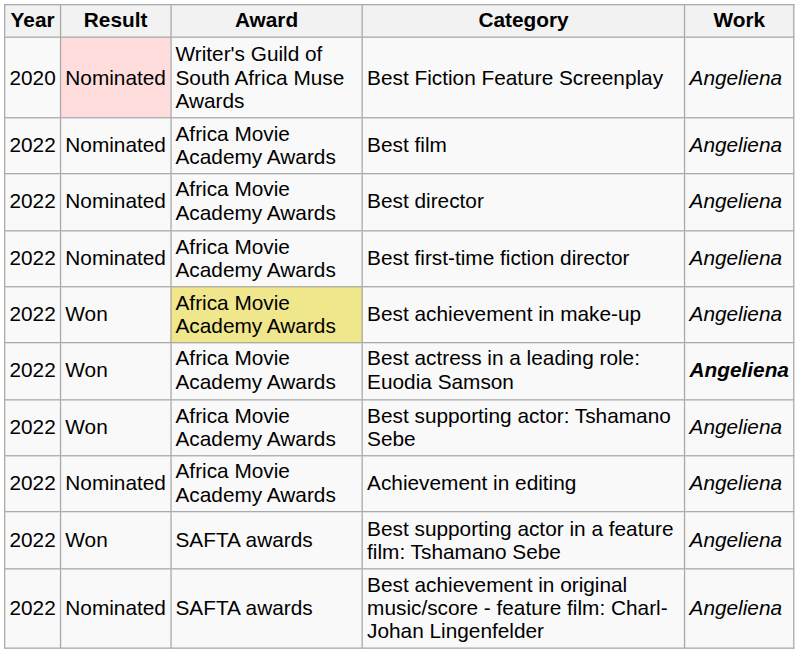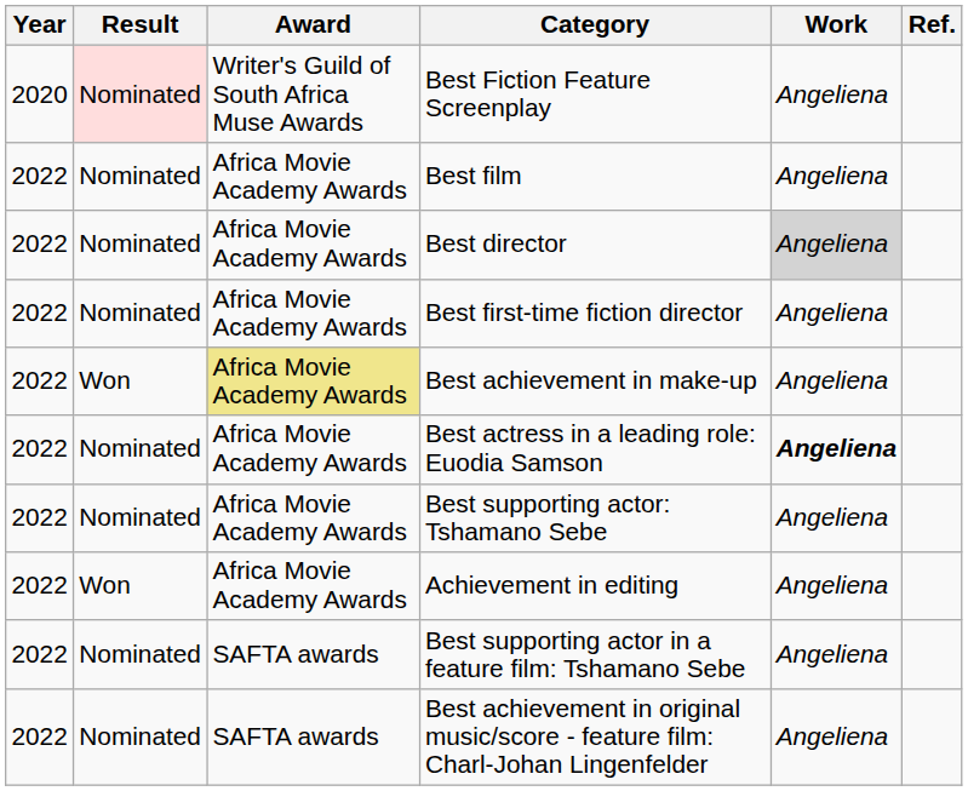+ column: Ref.
Best director | Work: no background -> lightgrey background
Best actress in a leading role: Euodia Samson | Result: Won -> Nominated
Best supporting actor: Tshamano Sebe | Result: Won -> Nominated
Achievement in editing | Result: Nominated -> Won
Best supporting actor in a feature film: Tshamano Sebe | Result: Won -> Nominated
